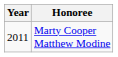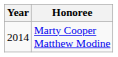Marty Cooper Matthew Modine | Year: 2011 -> 2014
